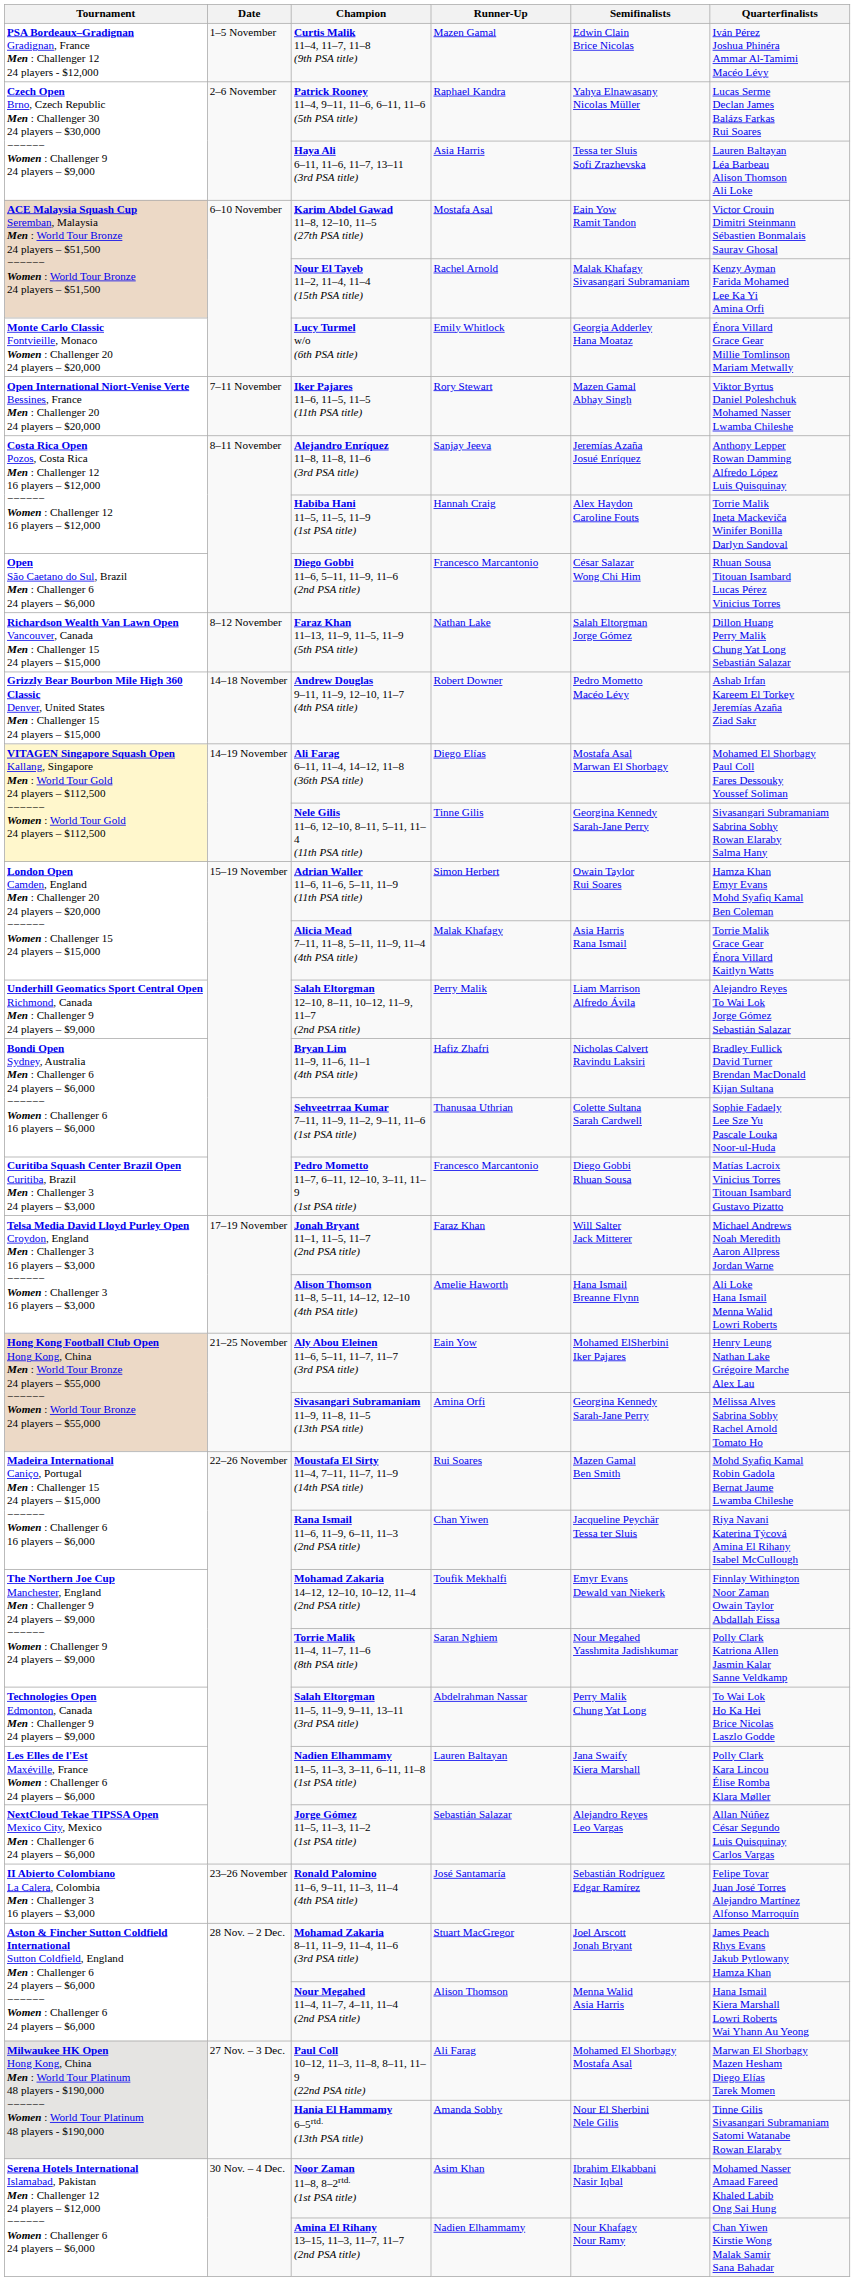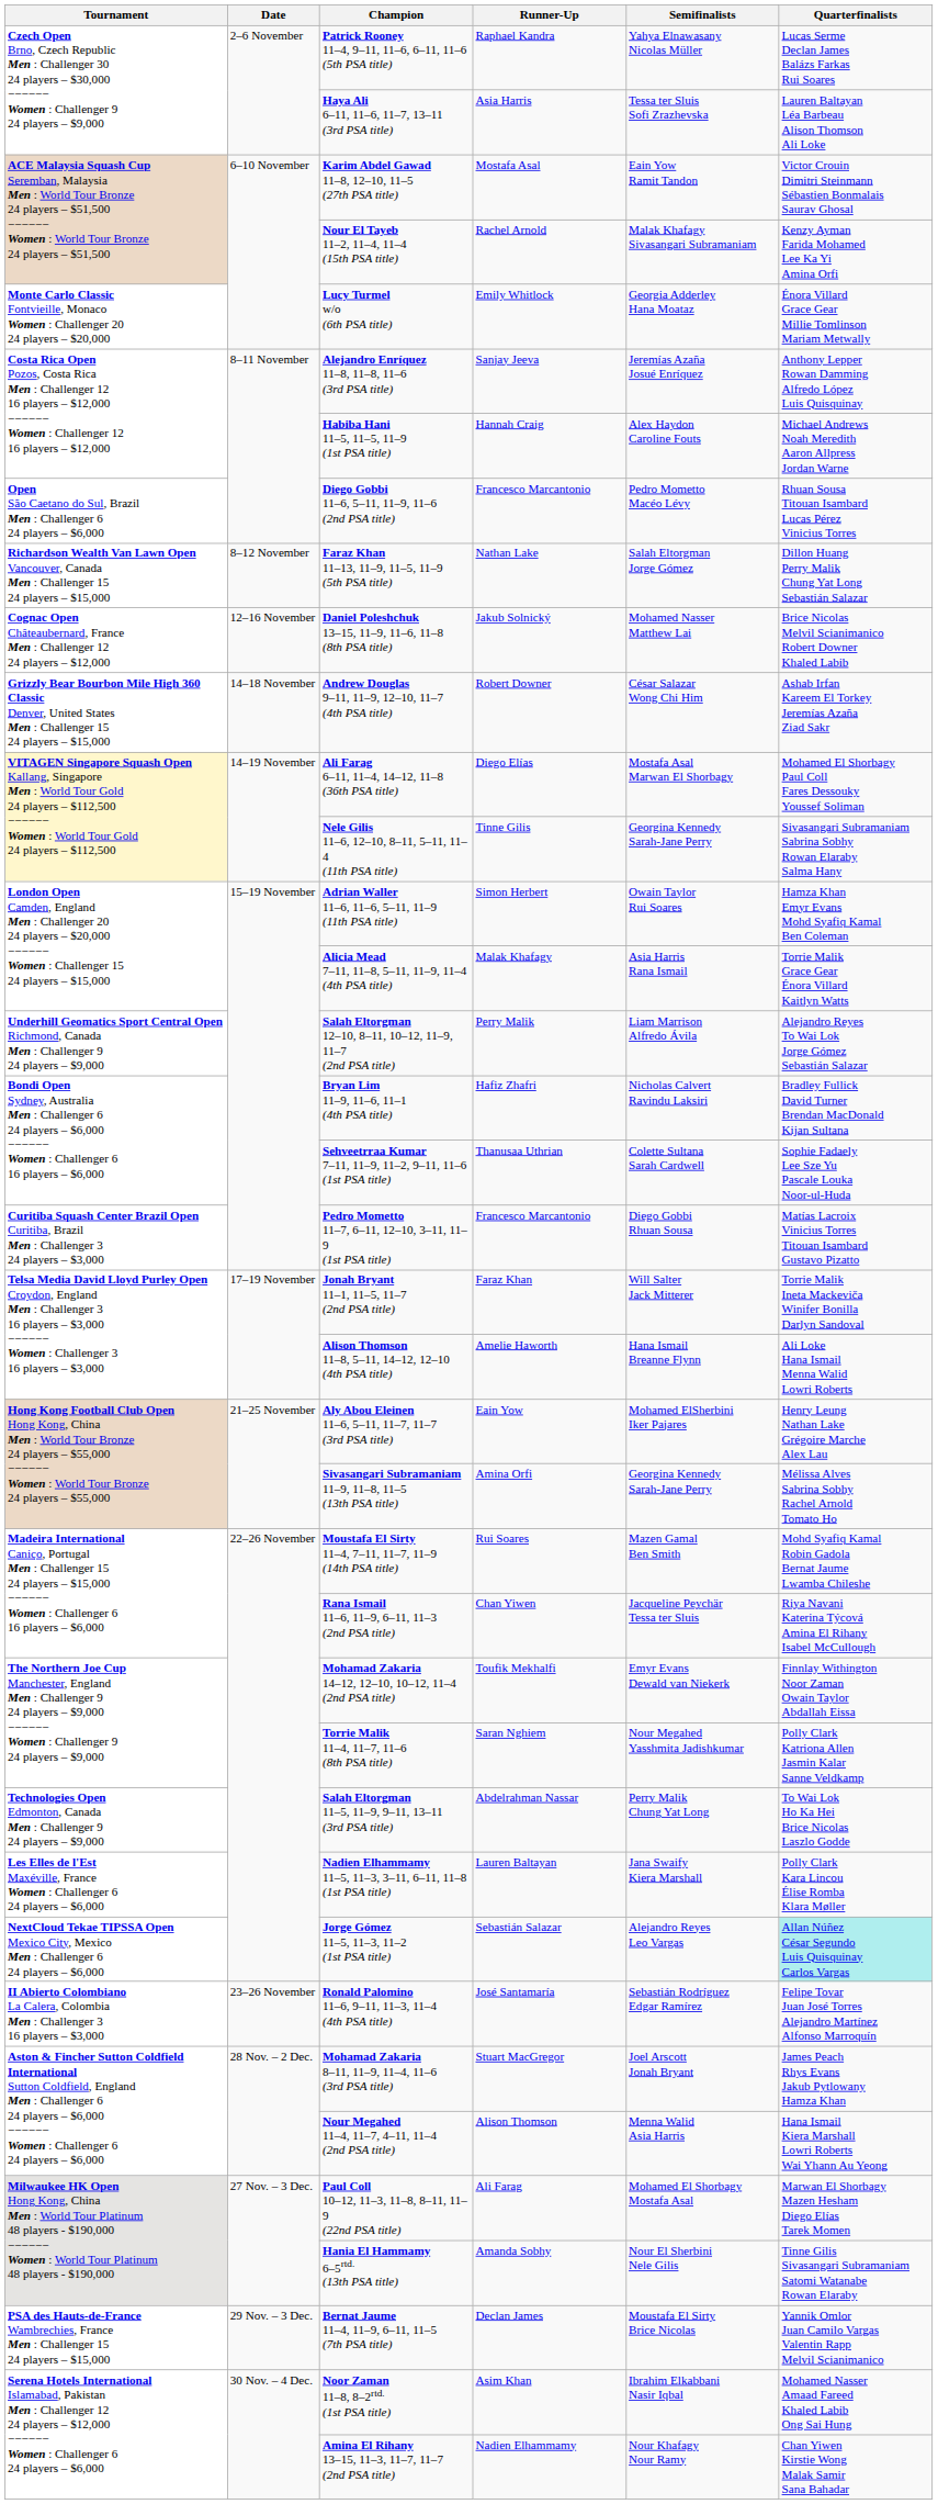- row: PSA Bordeaux–Gradignan Gradignan, France Men : Challenger 12 24 players - $12,000 | 1–5 November | Curtis Malik 11–4, 11–7, 11–8 (9th PSA title) | Mazen Gamal | Edwin Clain Brice Nicolas | Iván Pérez Joshua Phinéra Ammar Al-Tamimi Macéo Lévy
- row: Open International Niort-Venise Verte Bessines, France Men : Challenger 20 24 players – $20,000 | 7–11 November | Iker Pajares 11–6, 11–5, 11–5 (11th PSA title) | Rory Stewart | Mazen Gamal Abhay Singh | Viktor Byrtus Daniel Poleshchuk Mohamed Nasser Lwamba Chileshe
Habiba Hani 11–5, 11–5, 11–9 (1st PSA title) | Quarterfinalists: Torrie Malik Ineta Mackeviča Winifer Bonilla Darlyn Sandoval -> Michael Andrews Noah Meredith Aaron Allpress Jordan Warne
Diego Gobbi 11–6, 5–11, 11–9, 11–6 (2nd PSA title) | Semifinalists: César Salazar Wong Chi Him -> Pedro Mometto Macéo Lévy
+ row: Cognac Open Châteaubernard, France Men : Challenger 12 24 players – $12,000 | 12–16 November | Daniel Poleshchuk 13–15, 11–9, 11–6, 11–8 (8th PSA title) | Jakub Solnický | Mohamed Nasser Matthew Lai | Brice Nicolas Melvil Scianimanico Robert Downer Khaled Labib
Andrew Douglas 9–11, 11–9, 12–10, 11–7 (4th PSA title) | Semifinalists: Pedro Mometto Macéo Lévy -> César Salazar Wong Chi Him
Jonah Bryant 11–1, 11–5, 11–7 (2nd PSA title) | Quarterfinalists: Michael Andrews Noah Meredith Aaron Allpress Jordan Warne -> Torrie Malik Ineta Mackeviča Winifer Bonilla Darlyn Sandoval
Jorge Gómez 11–5, 11–3, 11–2 (1st PSA title) | Quarterfinalists: no background -> paleturquoise background
+ row: PSA des Hauts-de-France Wambrechies, France Men : Challenger 15 24 players – $15,000 | 29 Nov. – 3 Dec. | Bernat Jaume 11–4, 11–9, 6–11, 11–5 (7th PSA title) | Declan James | Moustafa El Sirty Brice Nicolas | Yannik Omlor Juan Camilo Vargas Valentin Rapp Melvil Scianimanico
